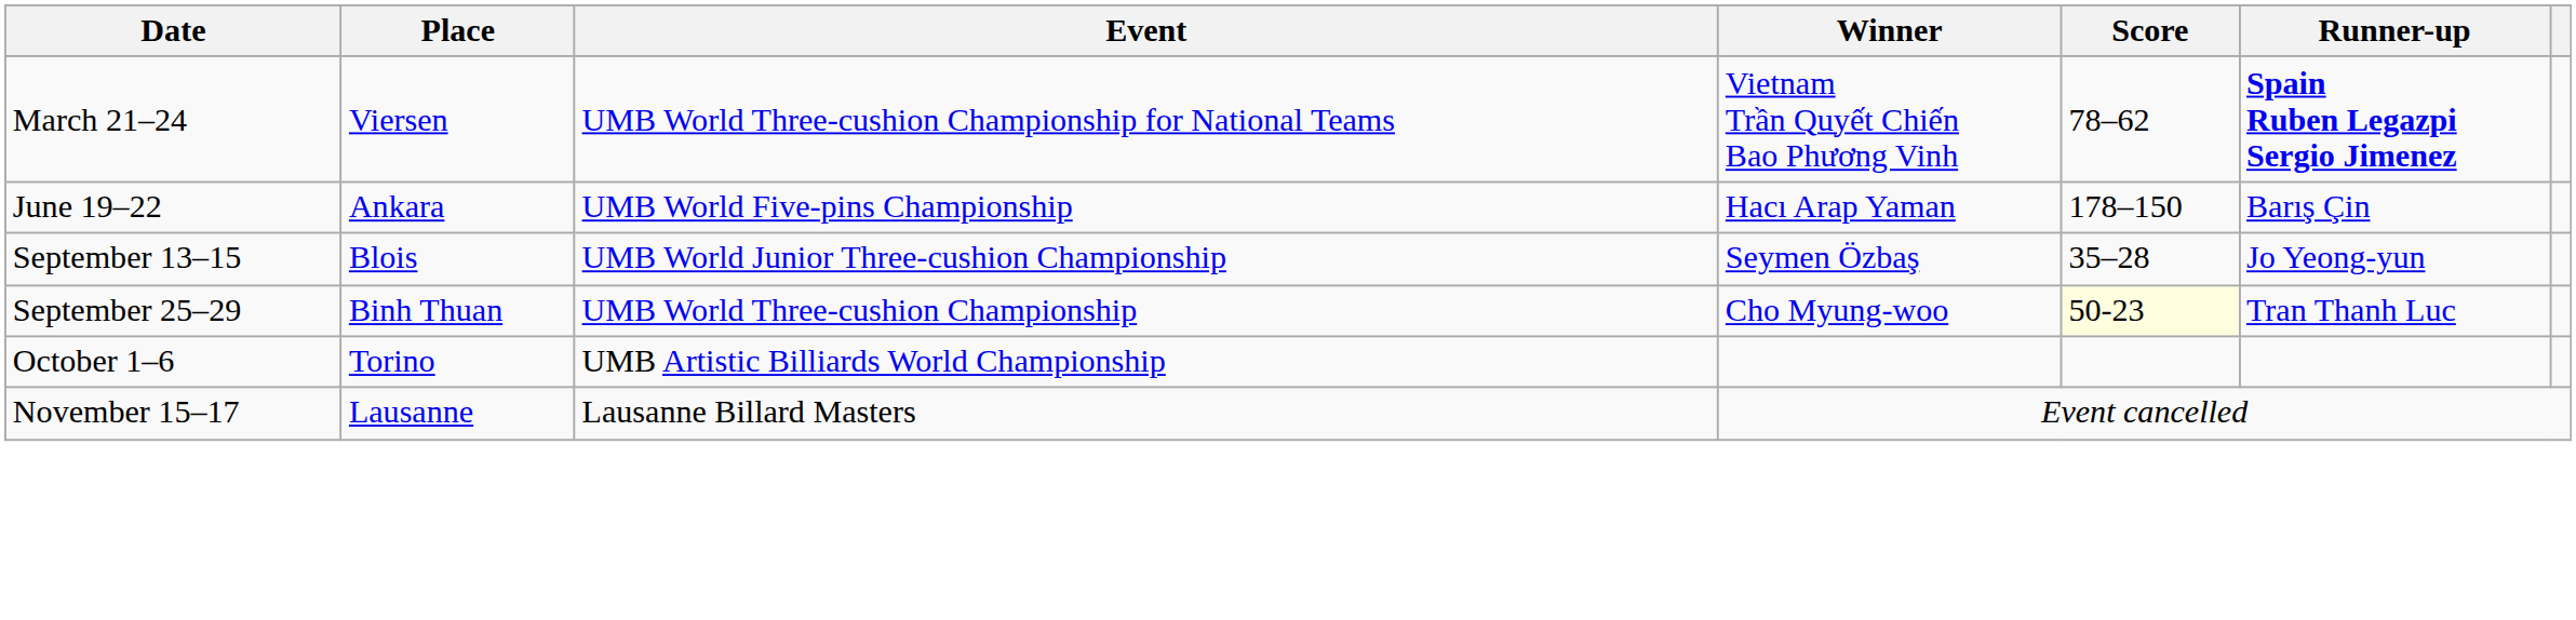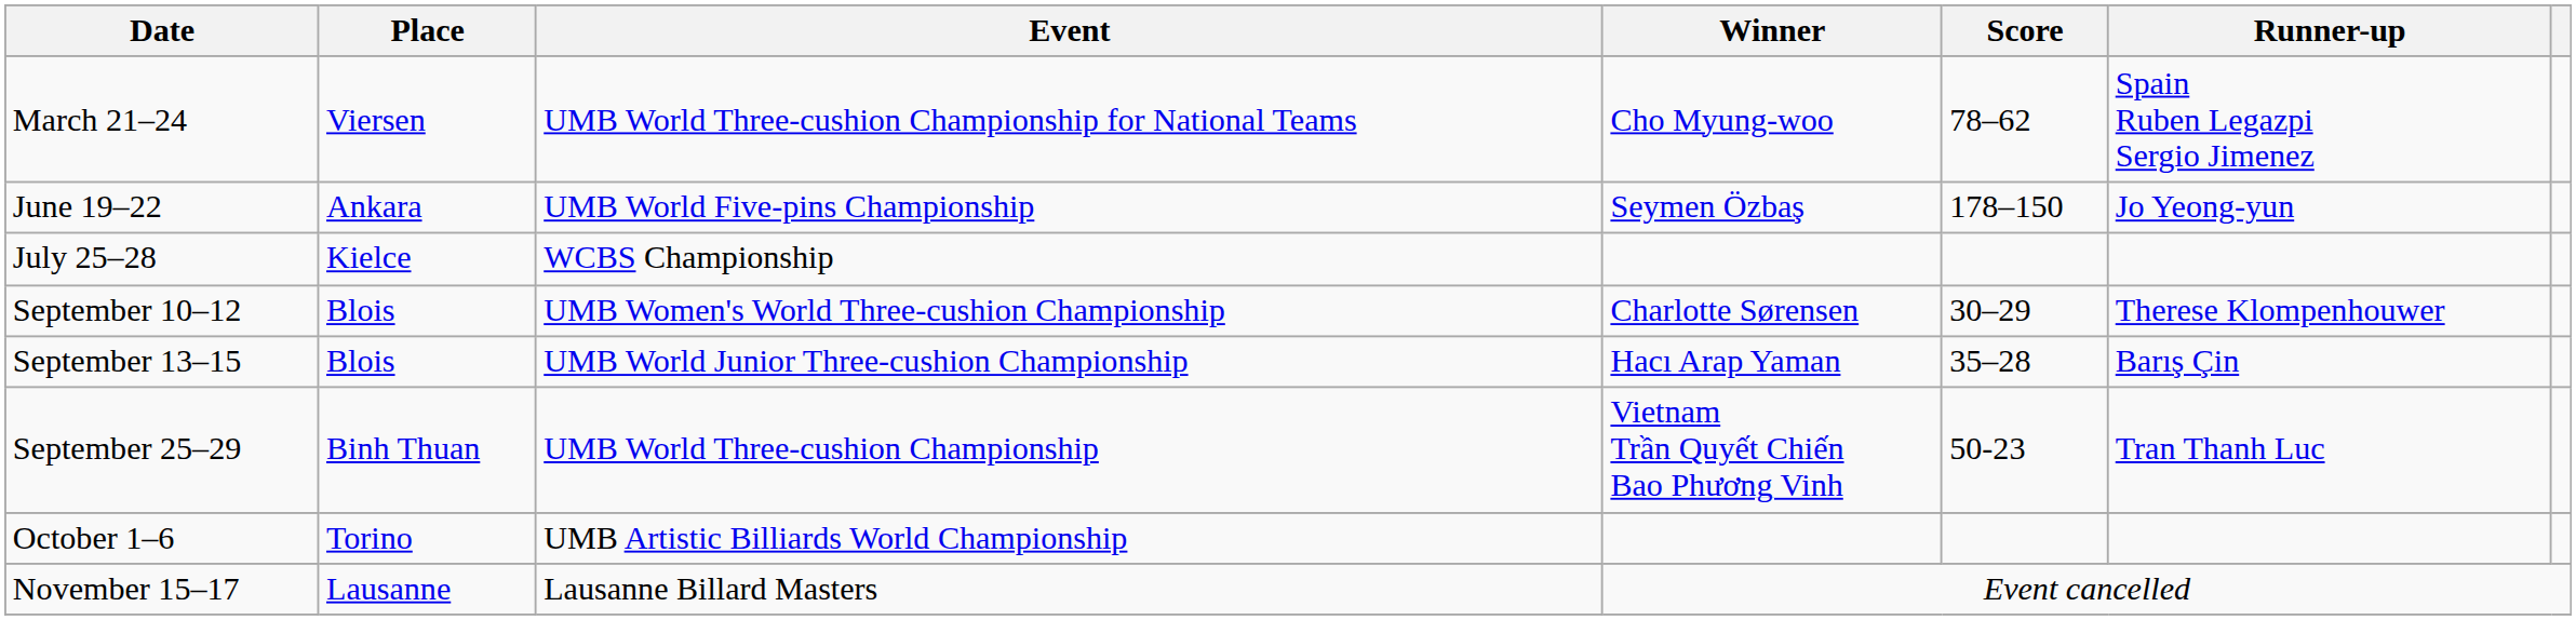March 21–24 | Winner: Vietnam Trần Quyết Chiến Bao Phương Vinh -> Cho Myung-woo
March 21–24 | Runner-up: bold -> normal
June 19–22 | Winner: Hacı Arap Yaman -> Seymen Özbaş
June 19–22 | Runner-up: Barış Çin -> Jo Yeong-yun
+ row: July 25–28 | Kielce | WCBS Championship
+ row: September 10–12 | Blois | UMB Women's World Three-cushion Championship | Charlotte Sørensen | 30–29 | Therese Klompenhouwer
September 13–15 | Winner: Seymen Özbaş -> Hacı Arap Yaman
September 13–15 | Runner-up: Jo Yeong-yun -> Barış Çin
September 25–29 | Winner: Cho Myung-woo -> Vietnam Trần Quyết Chiến Bao Phương Vinh
September 25–29 | Score: lightyellow background -> no background
